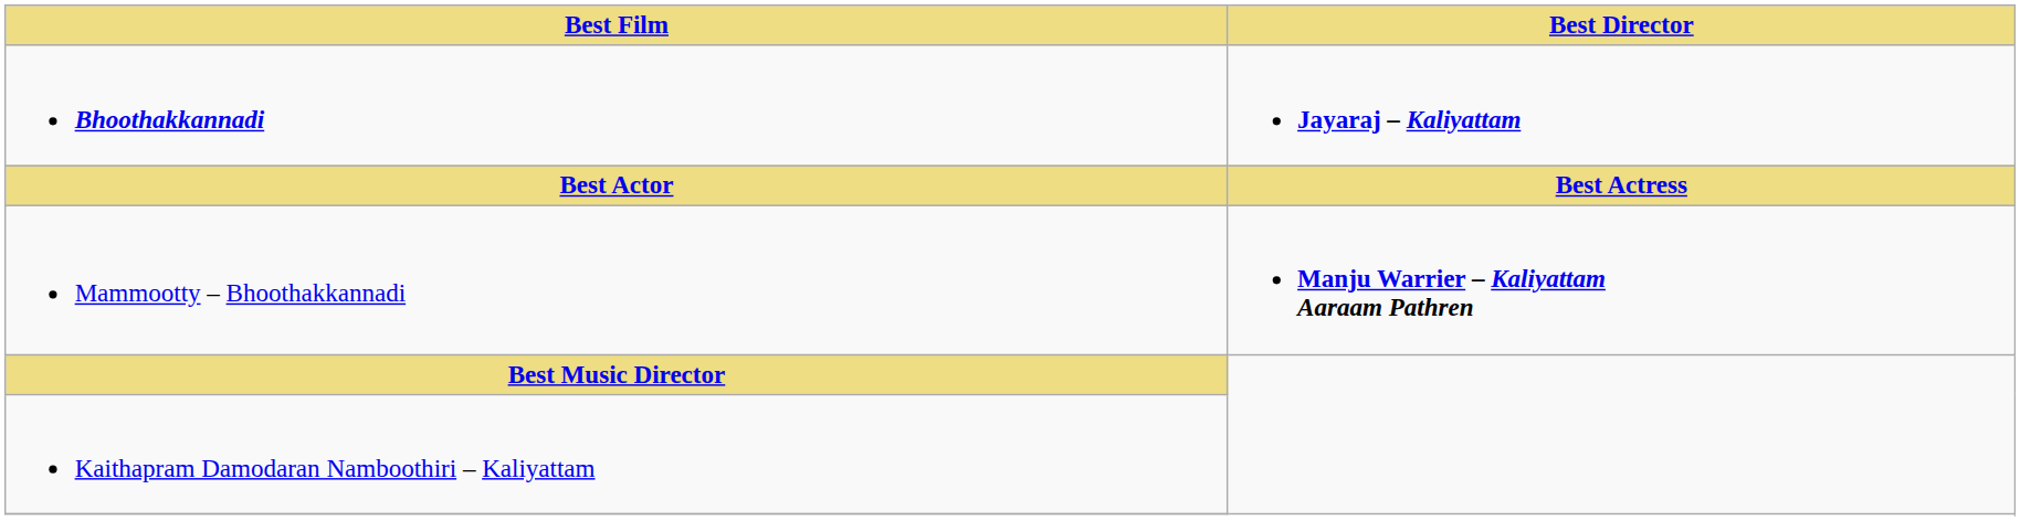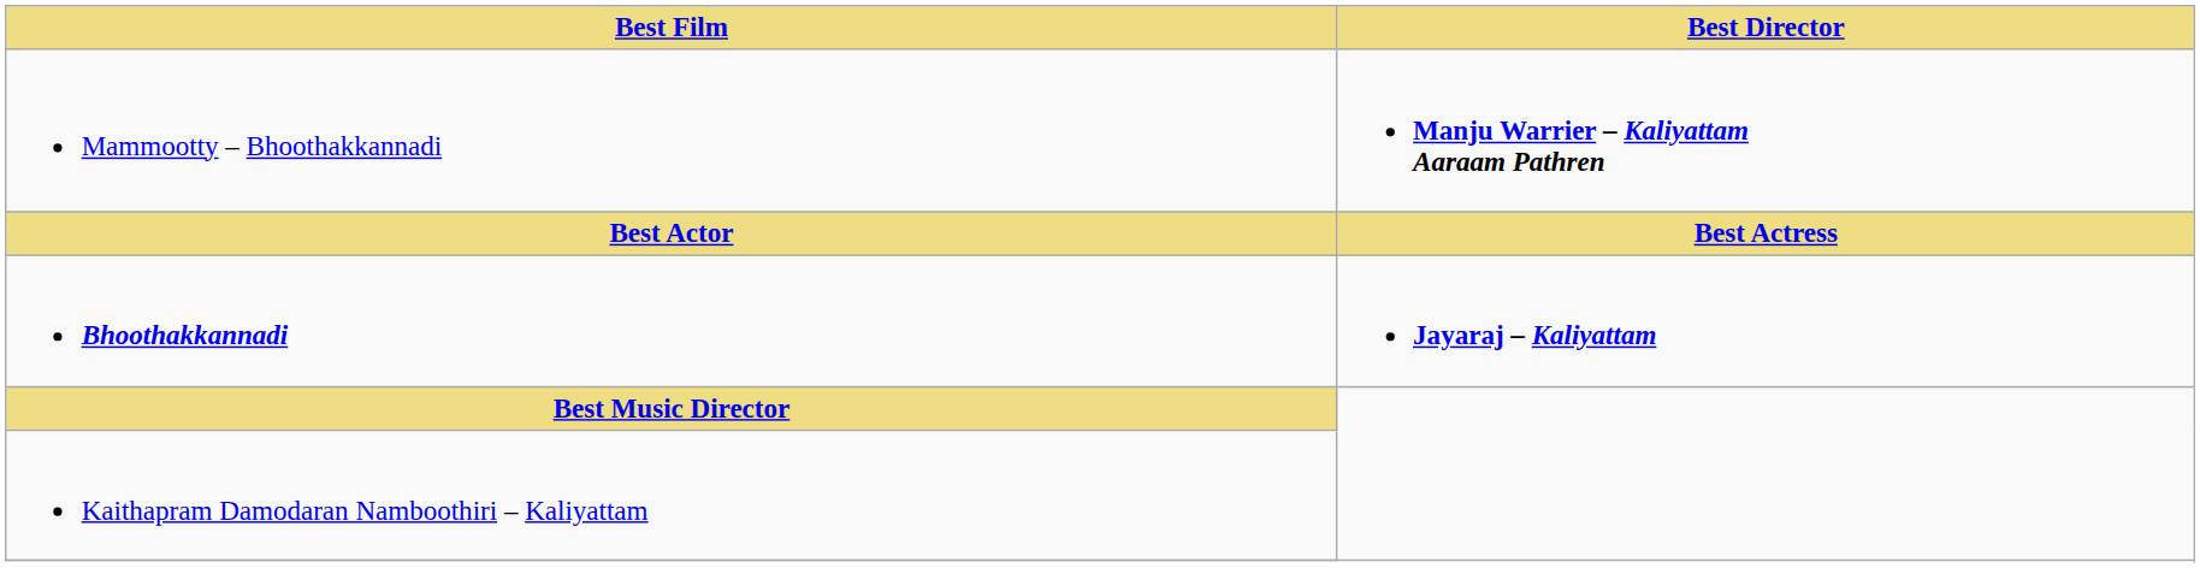rows swapped: Bhoothakkannadi <-> Mammootty – Bhoothakkannadi
